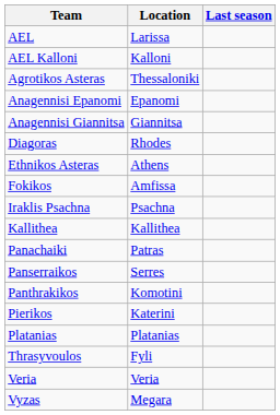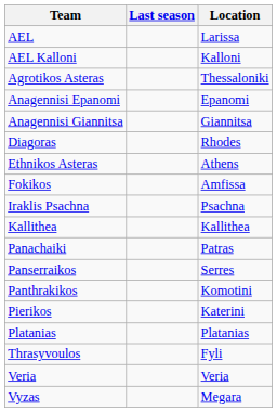columns swapped: Location <-> Last season
